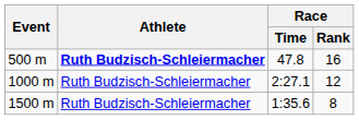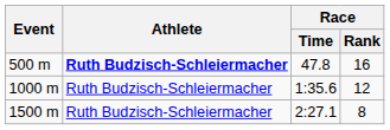1000 m | Race / Time: 2:27.1 -> 1:35.6
1500 m | Race / Time: 1:35.6 -> 2:27.1
